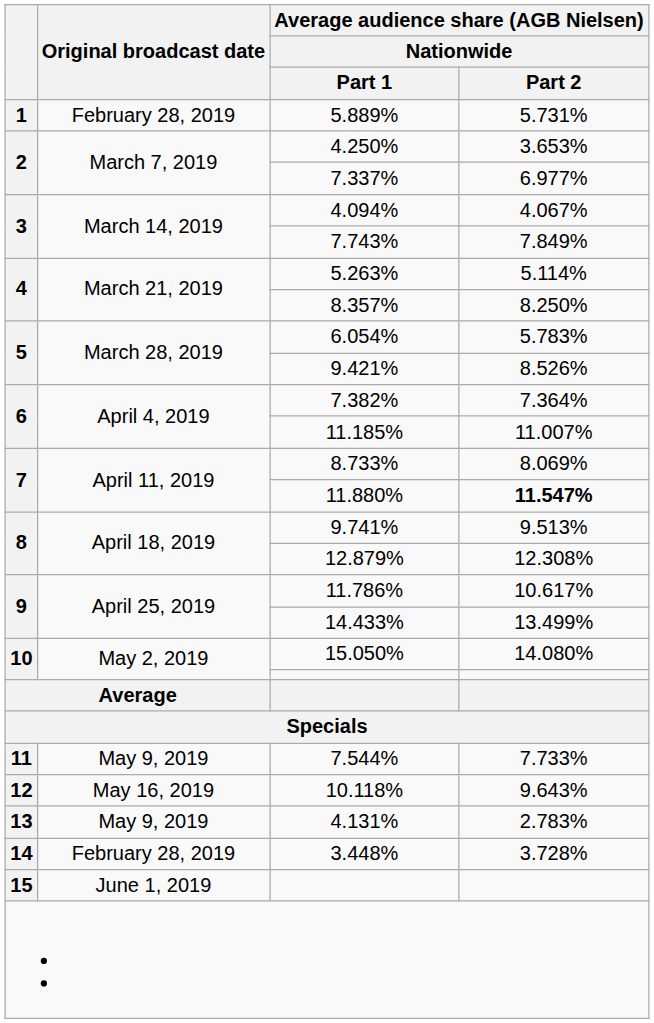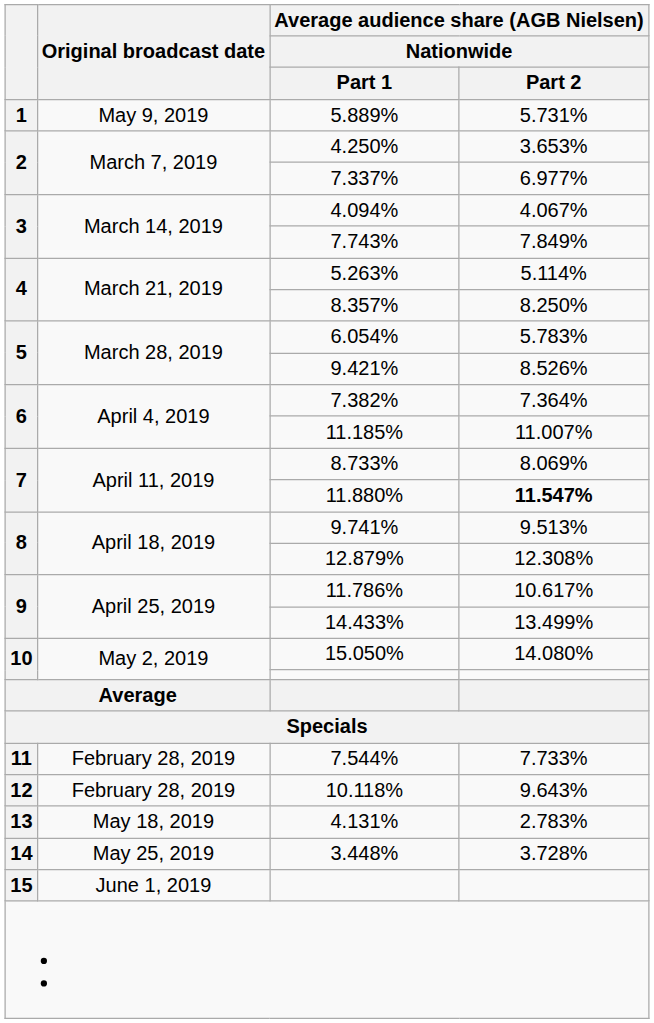5.889% | Original broadcast date: February 28, 2019 -> May 9, 2019
7.544% | Original broadcast date: May 9, 2019 -> February 28, 2019
10.118% | Original broadcast date: May 16, 2019 -> February 28, 2019
4.131% | Original broadcast date: May 9, 2019 -> May 18, 2019
3.448% | Original broadcast date: February 28, 2019 -> May 25, 2019
